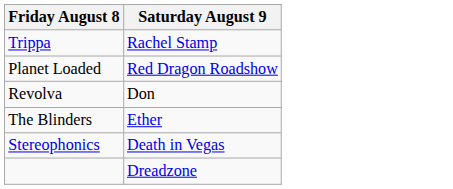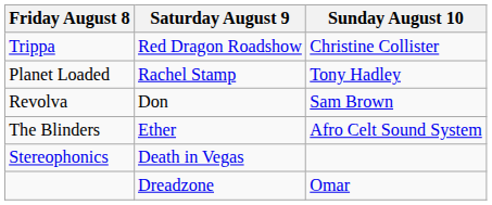+ column: Sunday August 10 | Christine Collister | Tony Hadley | Sam Brown | Afro Celt Sound System | Omar
Trippa | Saturday August 9: Rachel Stamp -> Red Dragon Roadshow
Planet Loaded | Saturday August 9: Red Dragon Roadshow -> Rachel Stamp
